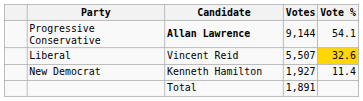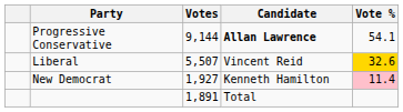columns swapped: Candidate <-> Votes
New Democrat | Vote %: no background -> pink background
